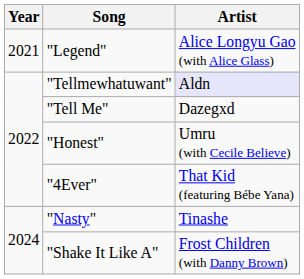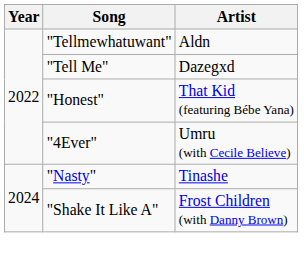- row: 2021 | "Legend" | Alice Longyu Gao (with Alice Glass)
"Tellmewhatuwant" | Artist: lavender background -> no background
"Honest" | Artist: Umru (with Cecile Believe) -> That Kid (featuring Bébe Yana)
"4Ever" | Artist: That Kid (featuring Bébe Yana) -> Umru (with Cecile Believe)
